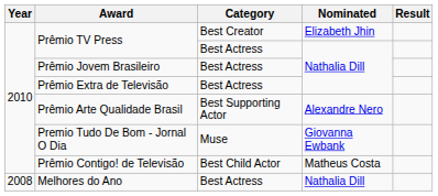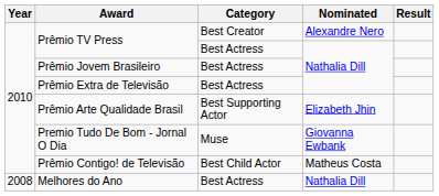Prêmio TV Press / Best Creator | Nominated: Elizabeth Jhin -> Alexandre Nero
Prêmio Arte Qualidade Brasil | Nominated: Alexandre Nero -> Elizabeth Jhin
